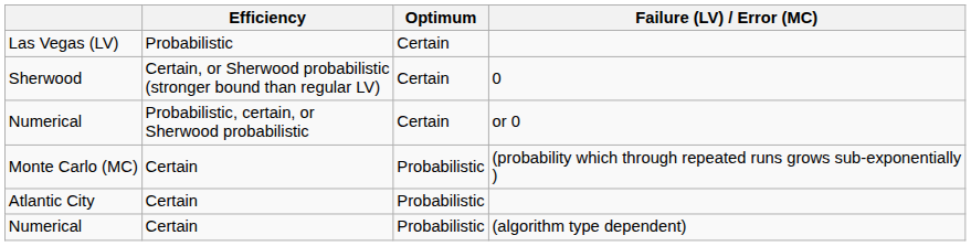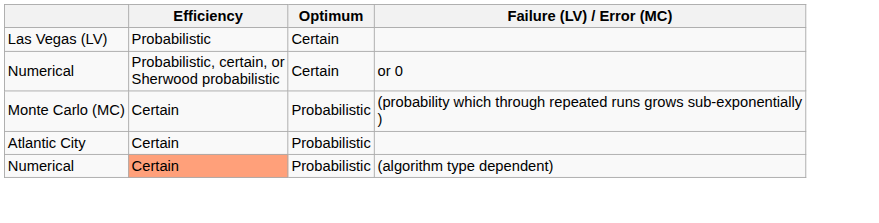- row: Sherwood | Certain, or Sherwood probabilistic (stronger bound than regular LV) | Certain | 0
Numerical / (algorithm type dependent) | Efficiency: no background -> lightsalmon background
